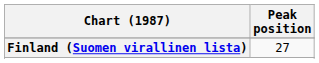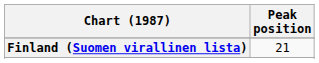Finland (Suomen virallinen lista) | Peak position: 27 -> 21
